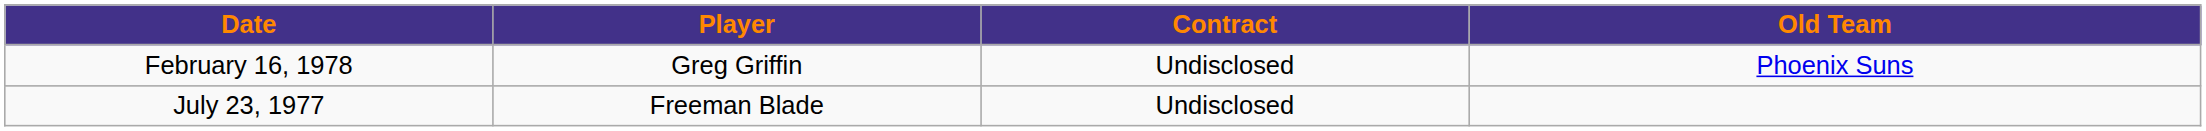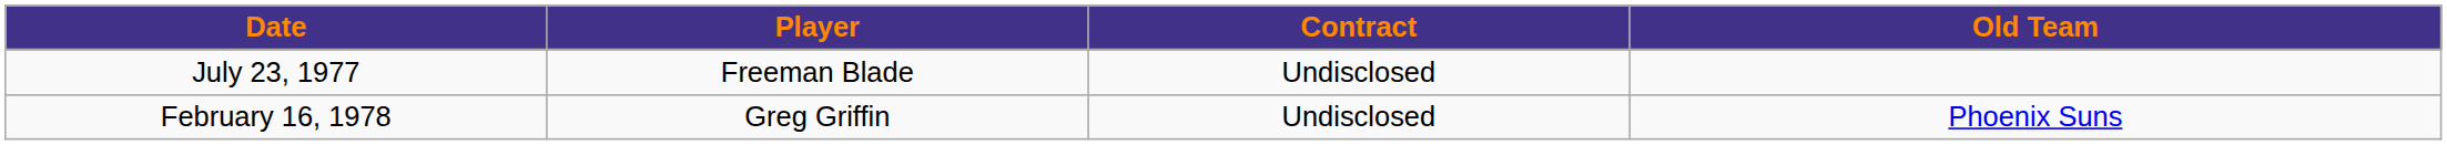rows swapped: July 23, 1977 <-> February 16, 1978
